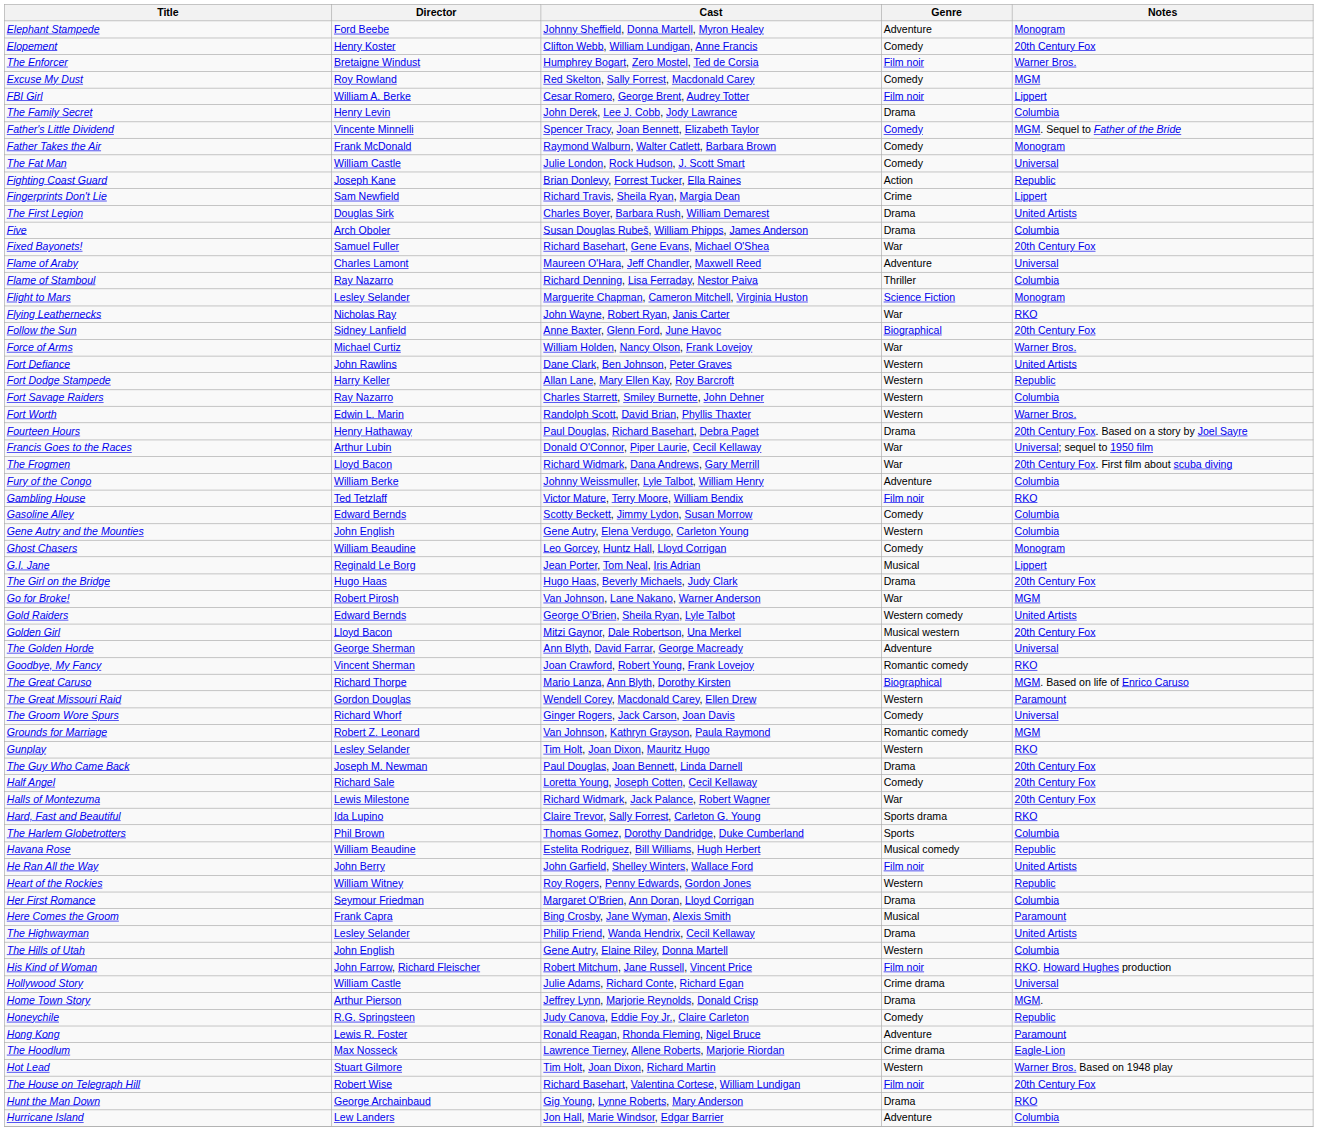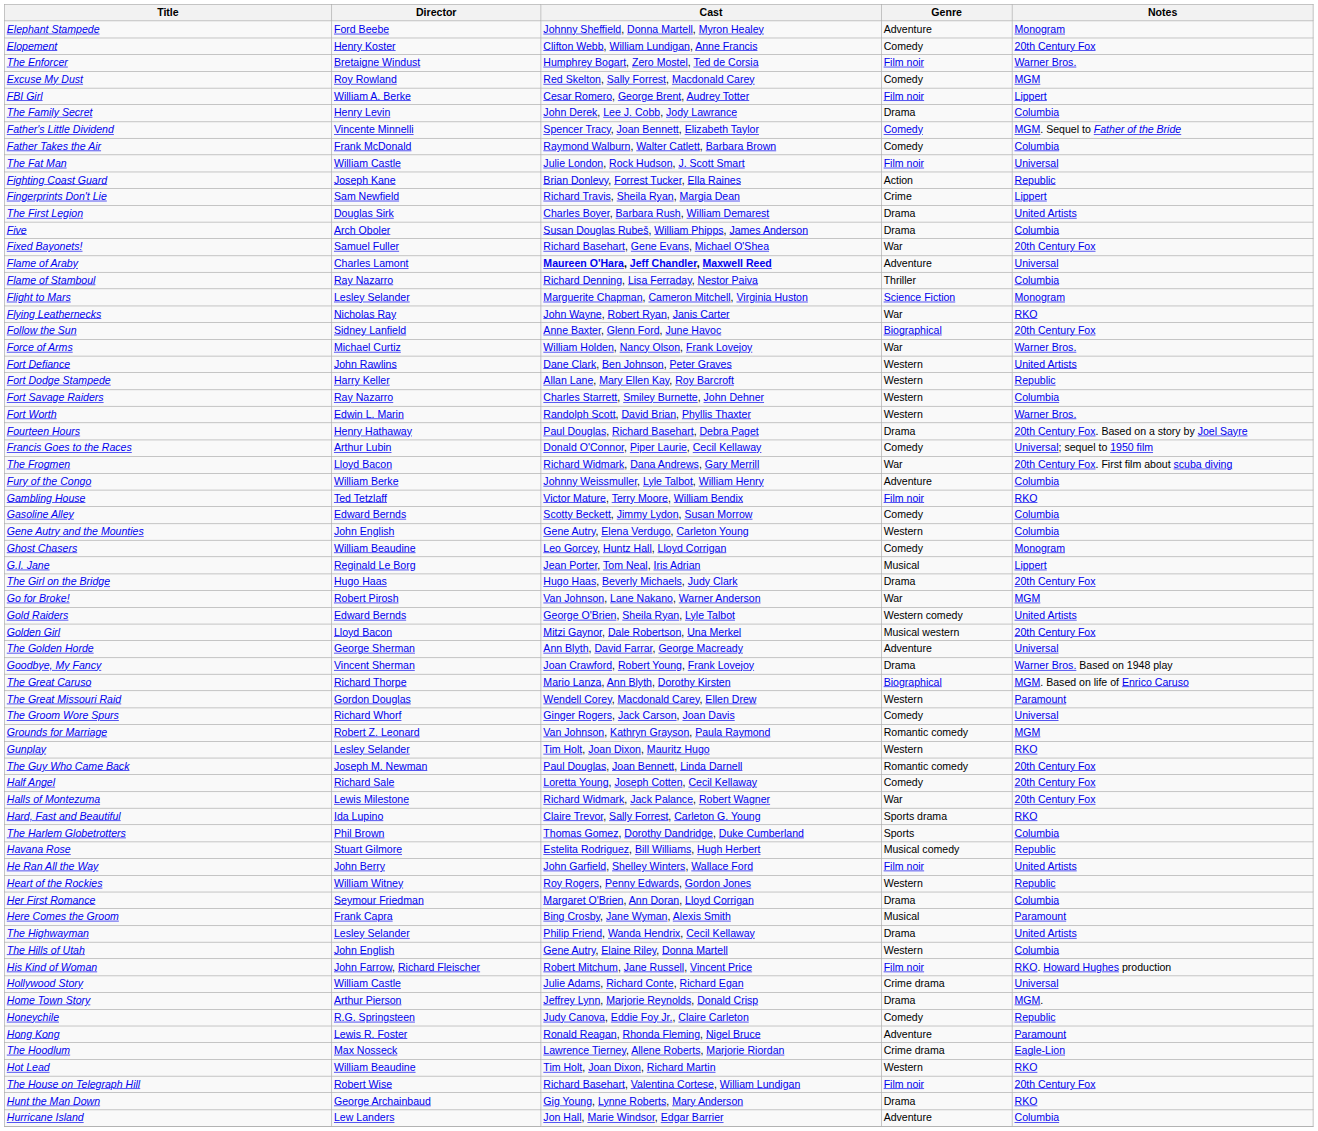Father Takes the Air | Notes: Monogram -> Columbia
The Fat Man | Genre: Comedy -> Film noir
Flame of Araby | Cast: normal -> bold
Francis Goes to the Races | Genre: War -> Comedy
Goodbye, My Fancy | Genre: Romantic comedy -> Drama
Goodbye, My Fancy | Notes: RKO -> Warner Bros. Based on 1948 play
The Guy Who Came Back | Genre: Drama -> Romantic comedy
Havana Rose | Director: William Beaudine -> Stuart Gilmore
Hot Lead | Director: Stuart Gilmore -> William Beaudine
Hot Lead | Notes: Warner Bros. Based on 1948 play -> RKO
